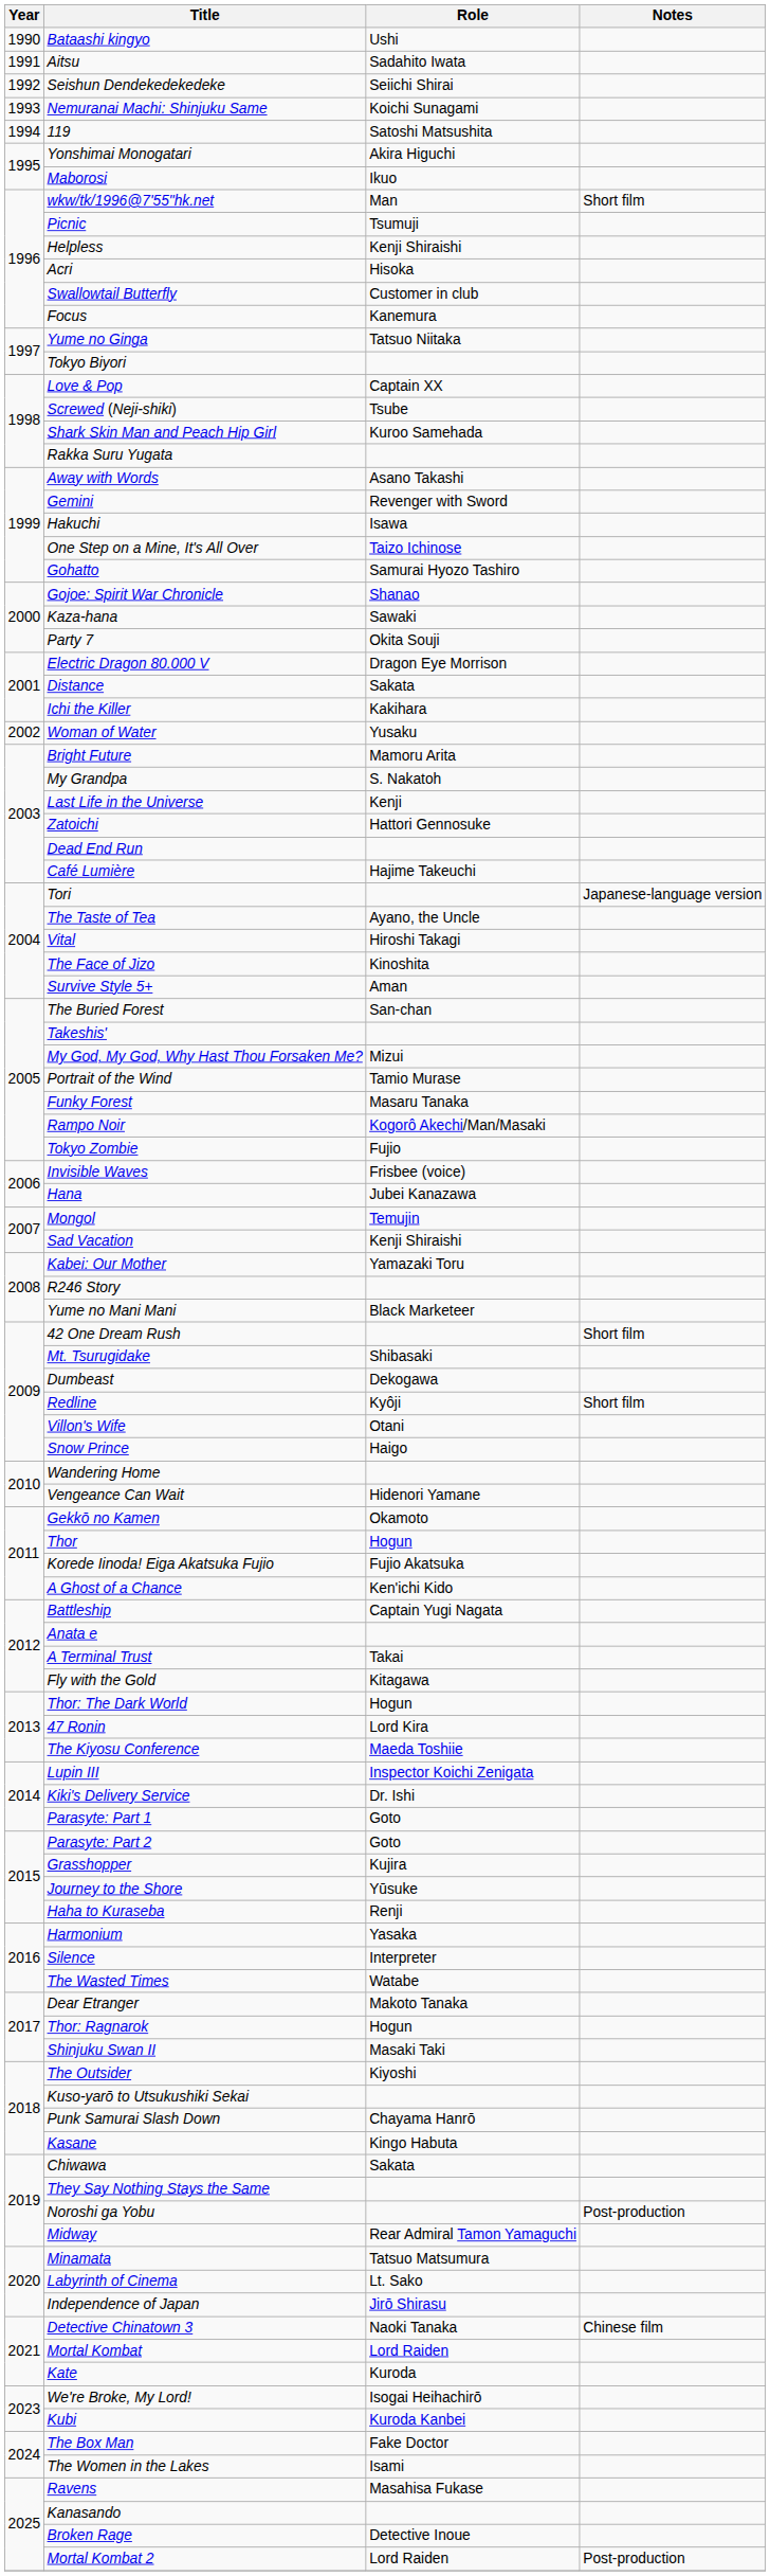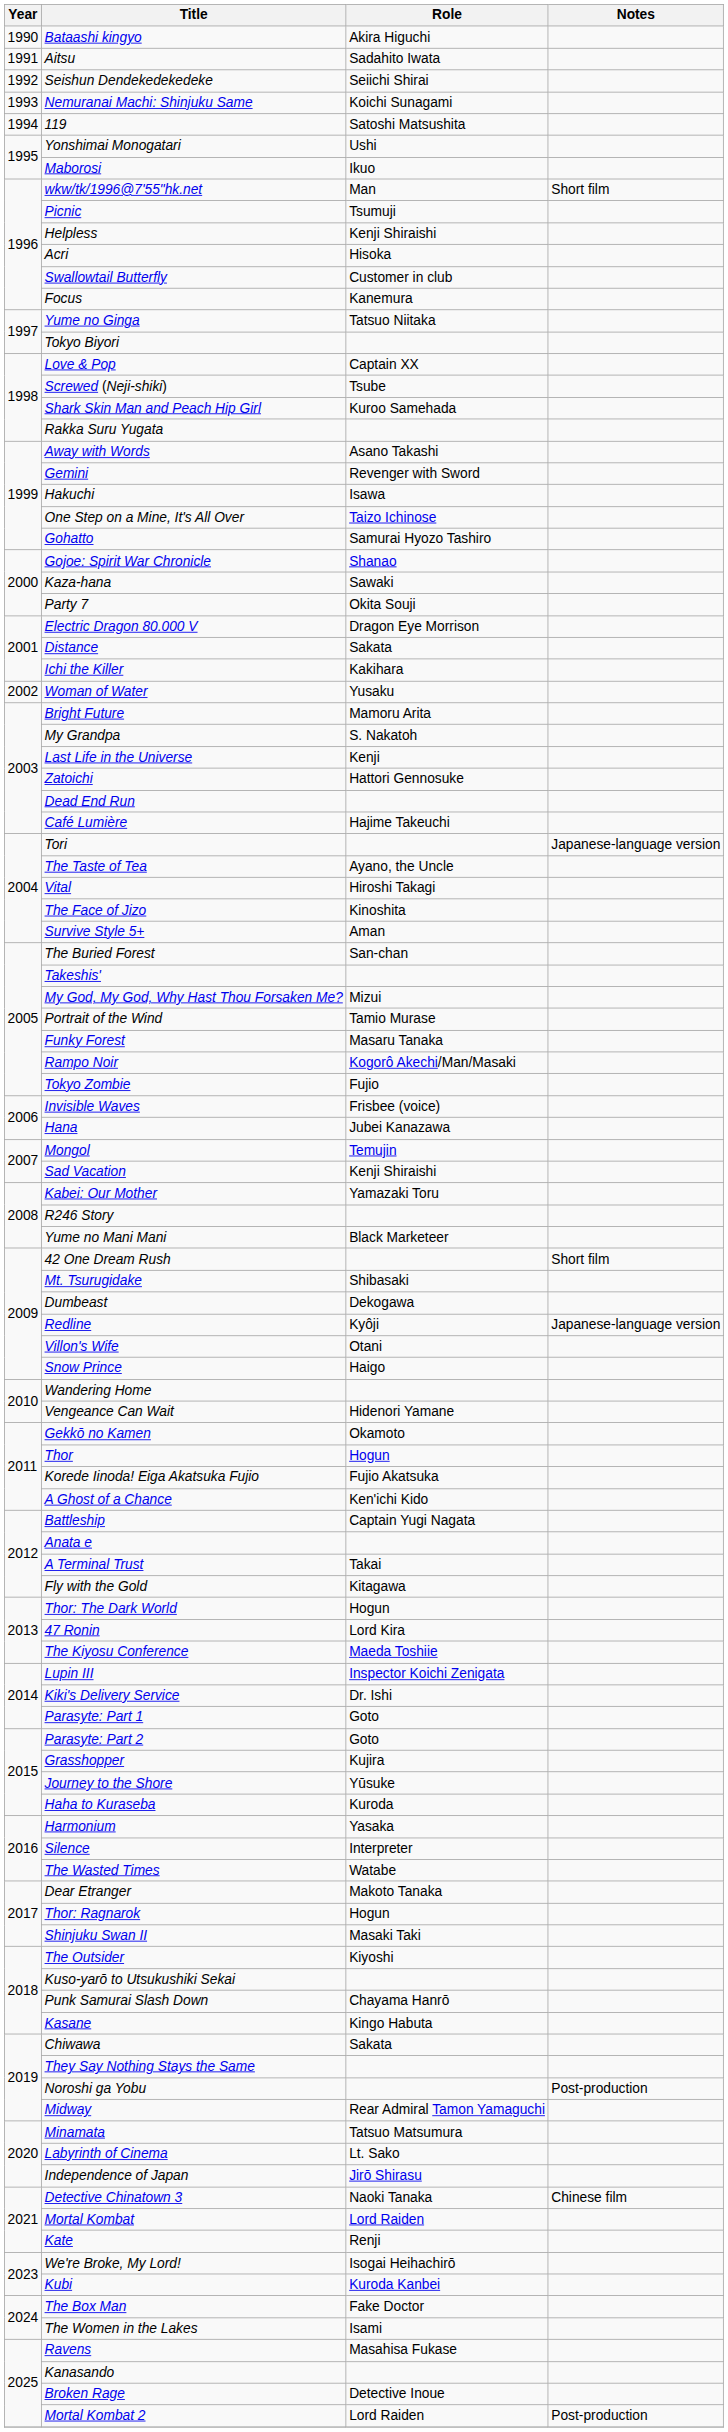Bataashi kingyo | Role: Ushi -> Akira Higuchi
Yonshimai Monogatari | Role: Akira Higuchi -> Ushi
Redline | Notes: Short film -> Japanese-language version
Haha to Kuraseba | Role: Renji -> Kuroda
Kate | Role: Kuroda -> Renji
